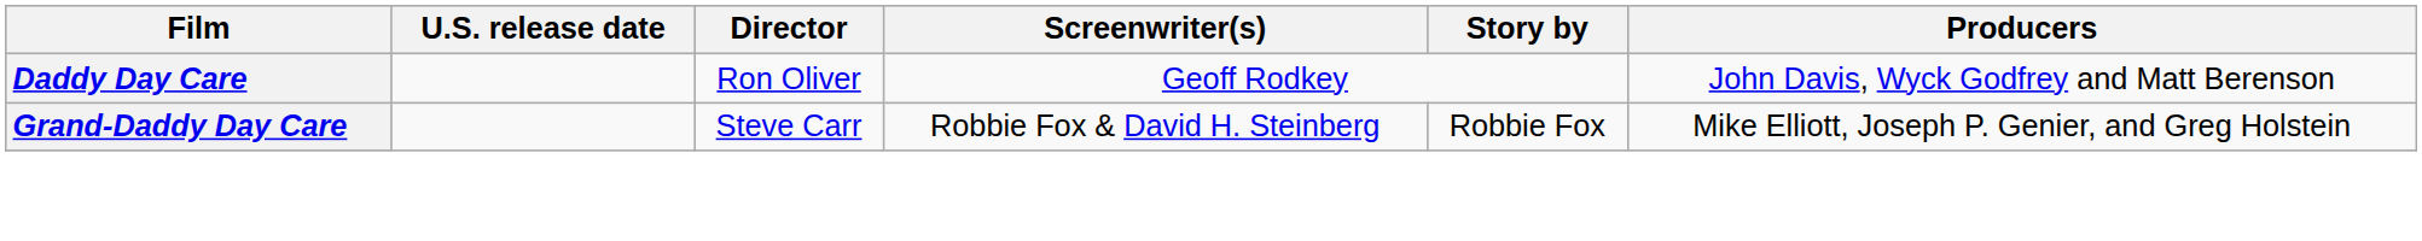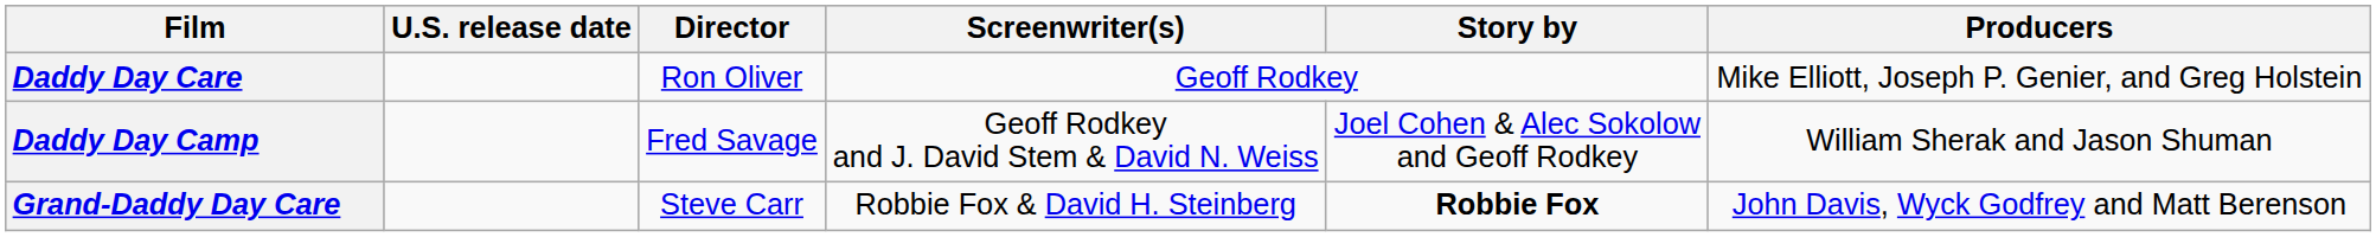Daddy Day Care | Producers: John Davis, Wyck Godfrey and Matt Berenson -> Mike Elliott, Joseph P. Genier, and Greg Holstein
+ row: Daddy Day Camp | Fred Savage | Geoff Rodkey and J. David Stem & David N. Weiss | Joel Cohen & Alec Sokolow and Geoff Rodkey | William Sherak and Jason Shuman
Grand-Daddy Day Care | Story by: normal -> bold
Grand-Daddy Day Care | Producers: Mike Elliott, Joseph P. Genier, and Greg Holstein -> John Davis, Wyck Godfrey and Matt Berenson
